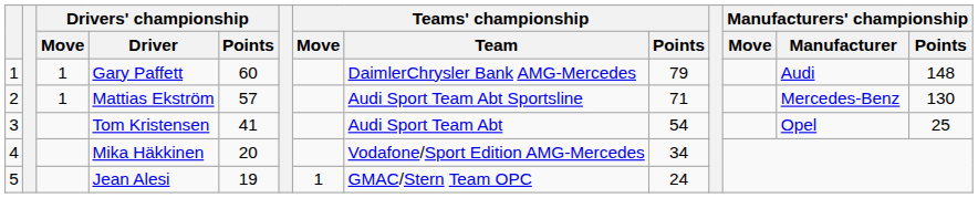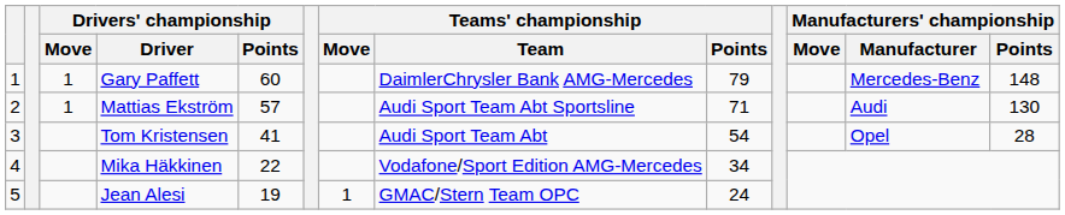Gary Paffett | Manufacturers' championship / Manufacturer: Audi -> Mercedes-Benz
Mattias Ekström | Manufacturers' championship / Manufacturer: Mercedes-Benz -> Audi
Tom Kristensen | Manufacturers' championship / Points: 25 -> 28
Mika Häkkinen | Drivers' championship / Points: 20 -> 22
